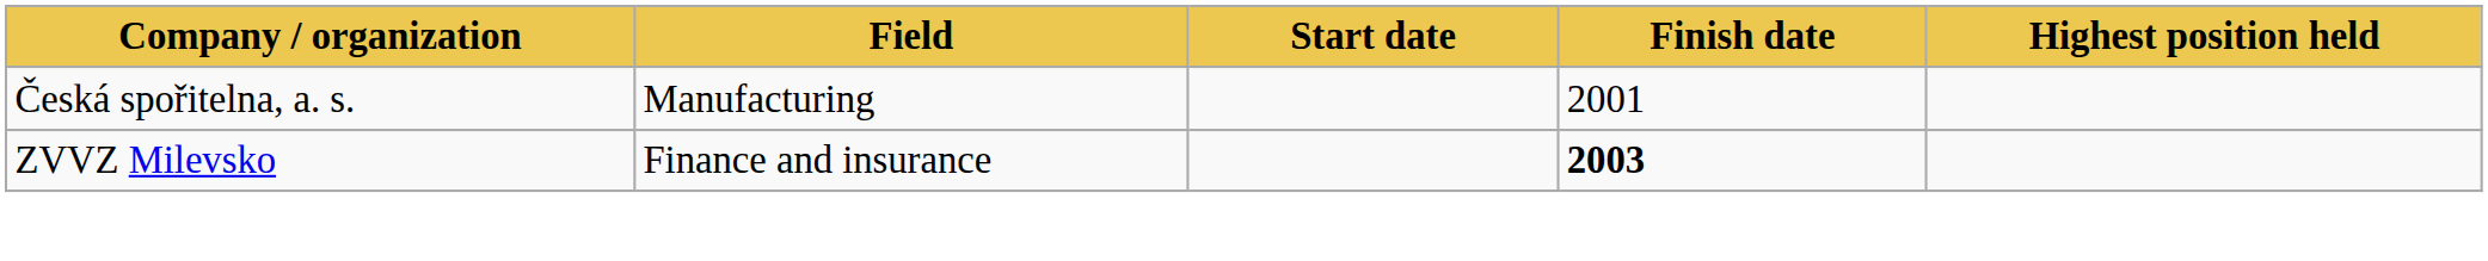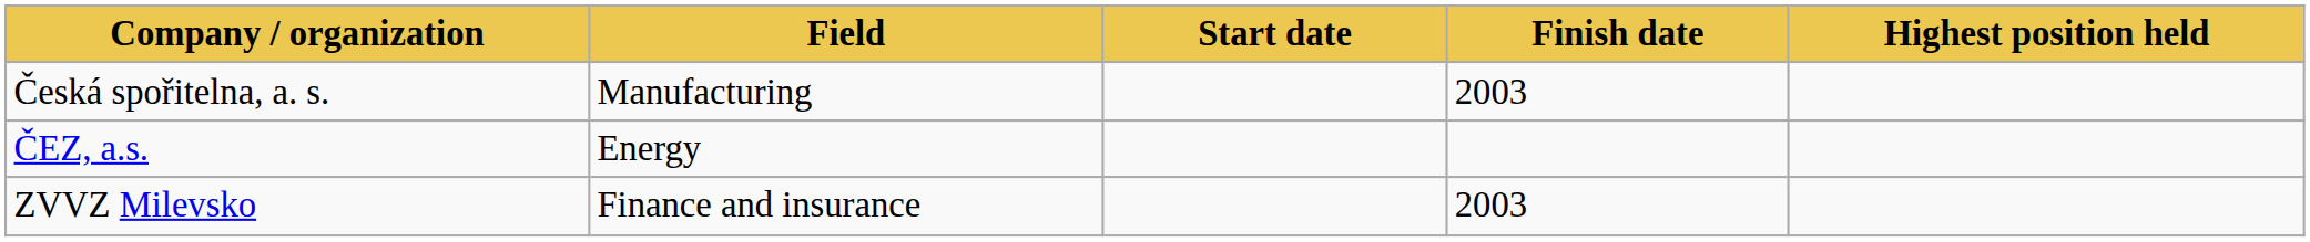Česká spořitelna, a. s. | Finish date: 2001 -> 2003
+ row: ČEZ, a.s. | Energy
ZVVZ Milevsko | Finish date: bold -> normal
